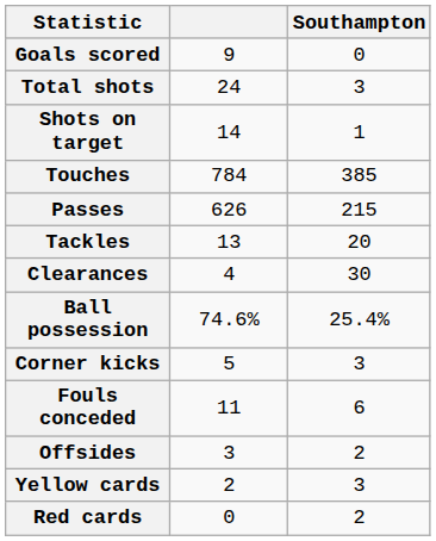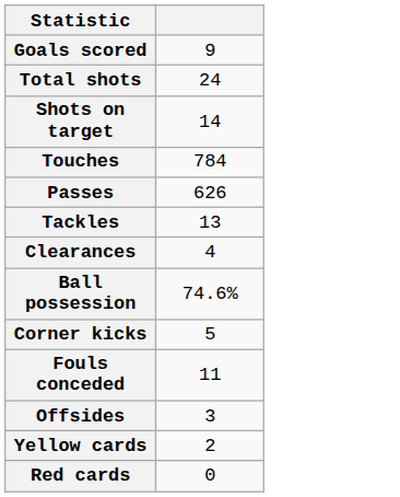- column: Southampton | 0 | 3 | 1 | 385 | 215 | 20 | 30 | 25.4% | 3 | 6 | 2 | 3 | 2
